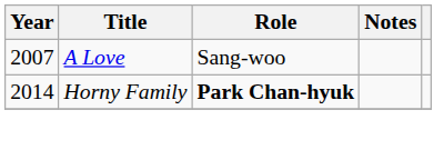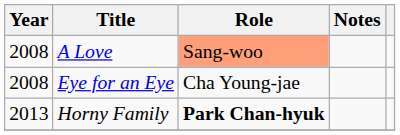A Love | Year: 2007 -> 2008
A Love | Role: no background -> lightsalmon background
+ row: 2008 | Eye for an Eye | Cha Young-jae
Horny Family | Year: 2014 -> 2013
